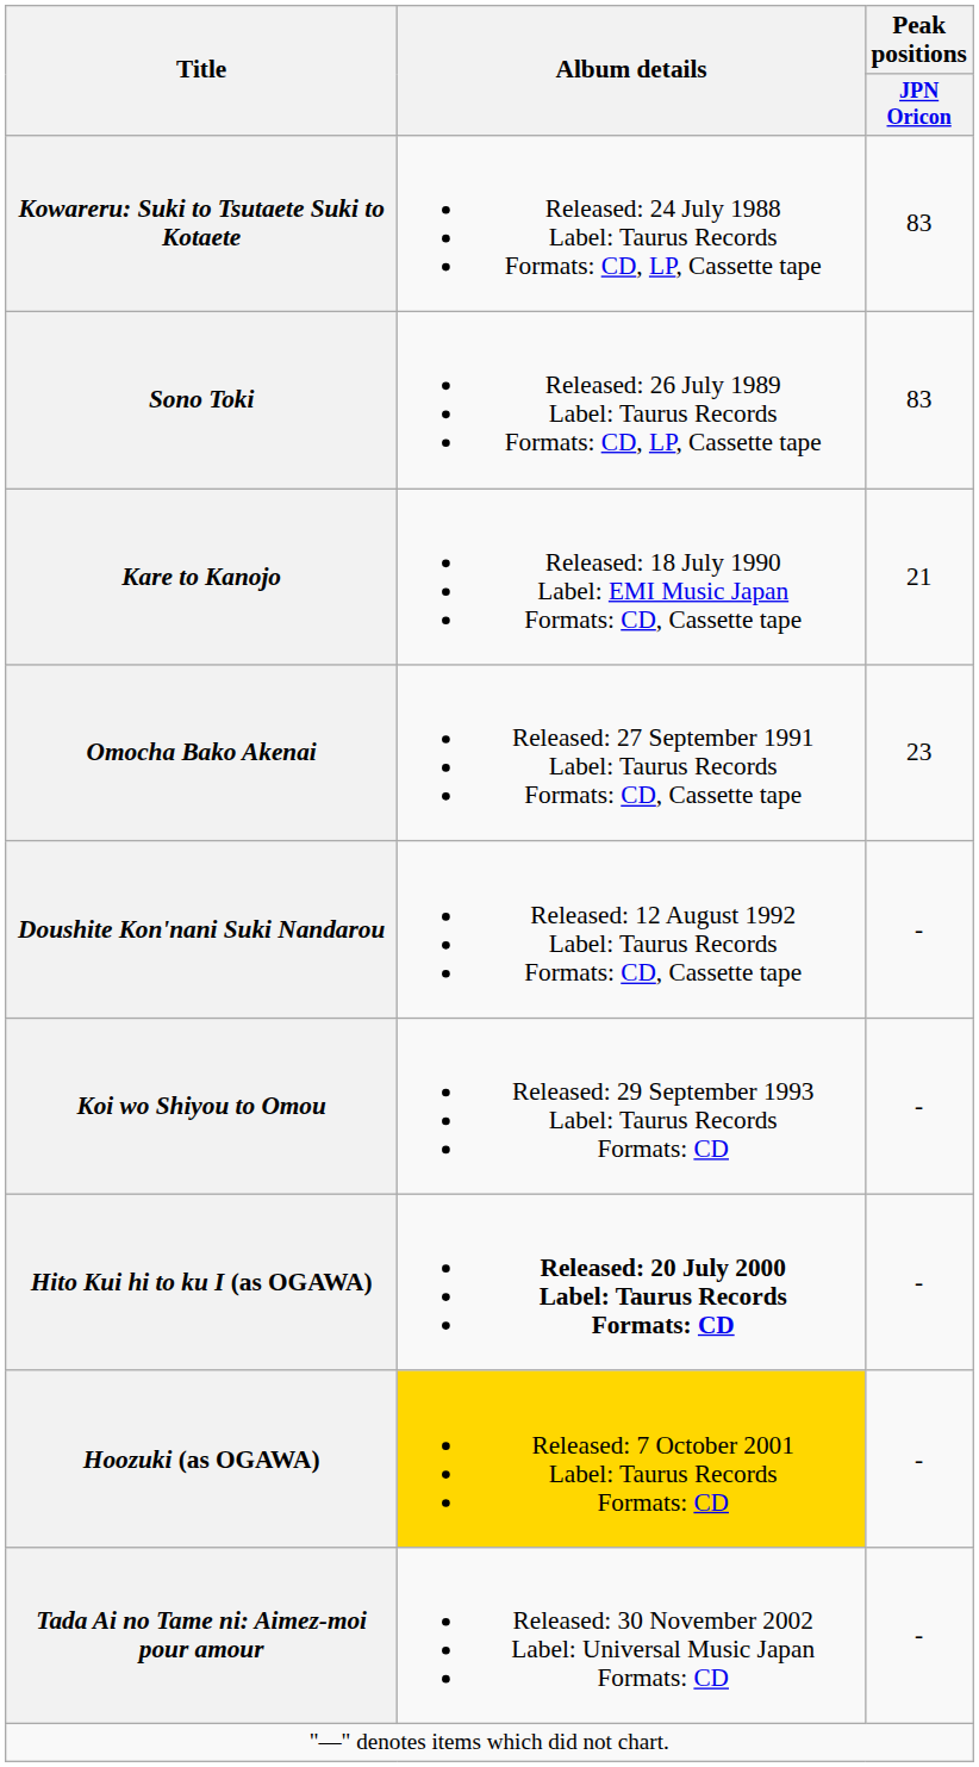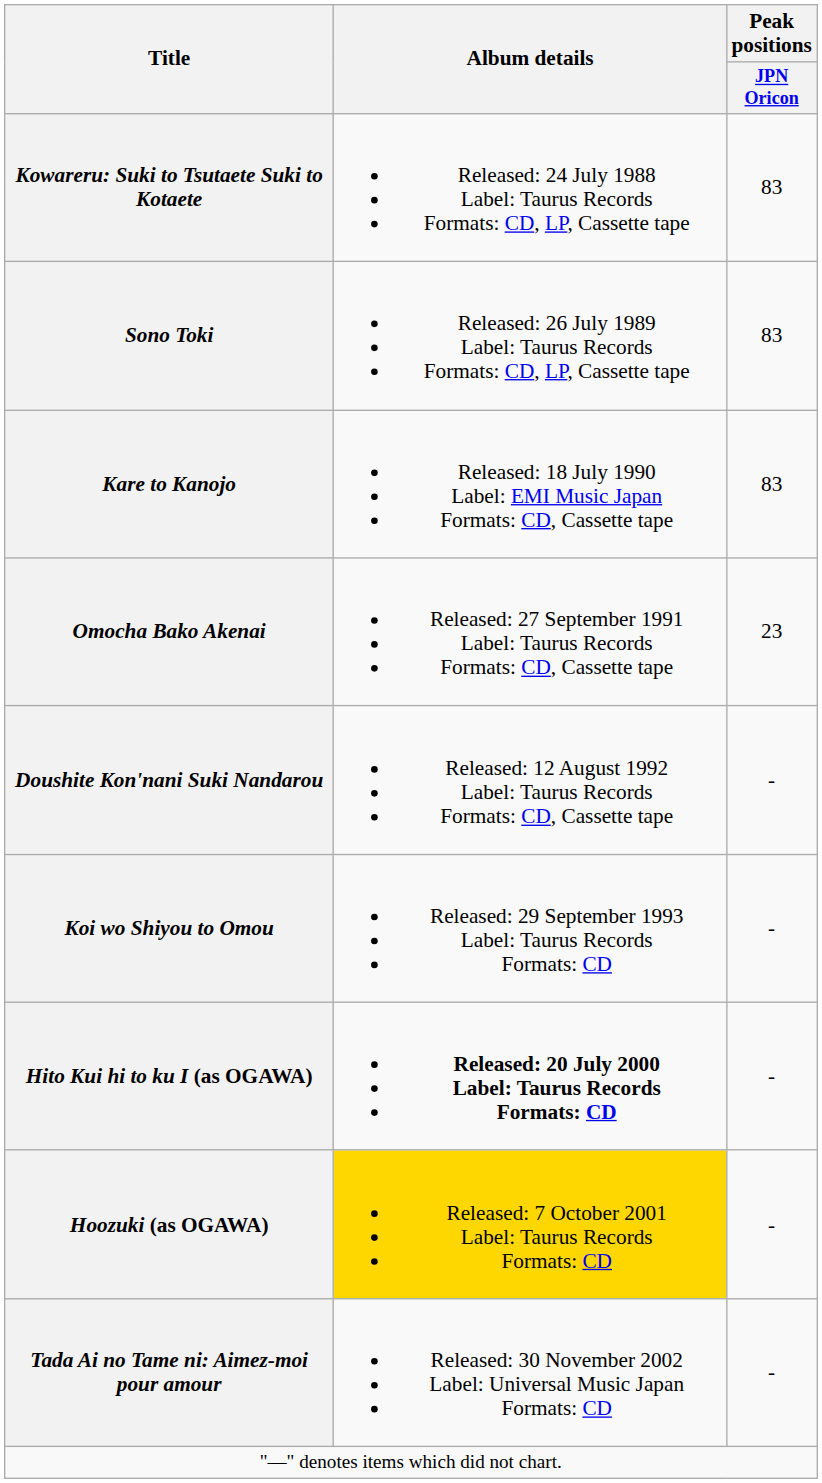Kare to Kanojo | Peak positions / JPN Oricon: 21 -> 83
